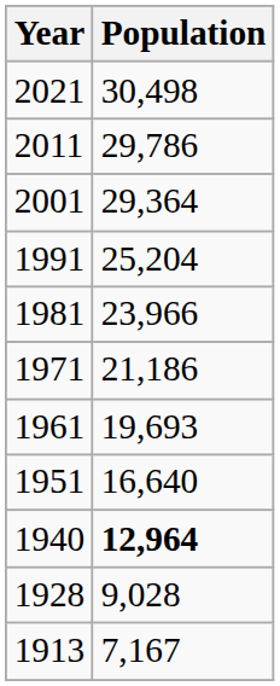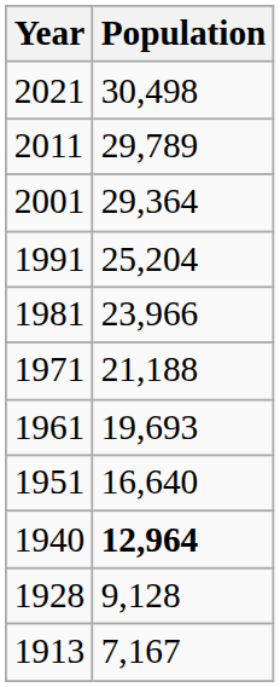2011 | Population: 29,786 -> 29,789
1971 | Population: 21,186 -> 21,188
1928 | Population: 9,028 -> 9,128
